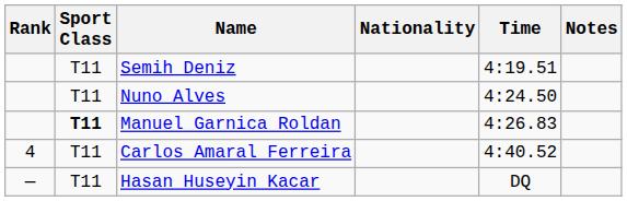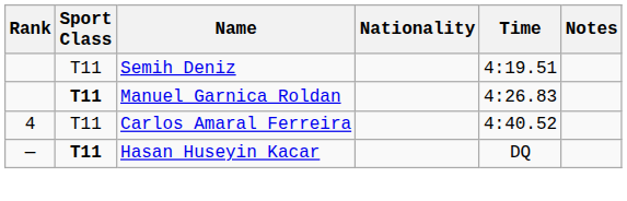- row: T11 | Nuno Alves | 4:24.50
Hasan Huseyin Kacar | Sport Class: normal -> bold
